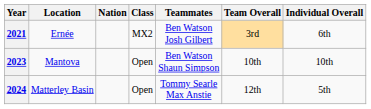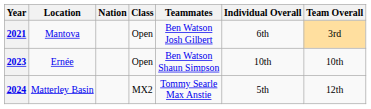columns swapped: Team Overall <-> Individual Overall
2021 | Location: Ernée -> Mantova
2021 | Class: MX2 -> Open
2023 | Location: Mantova -> Ernée
2024 | Class: Open -> MX2
